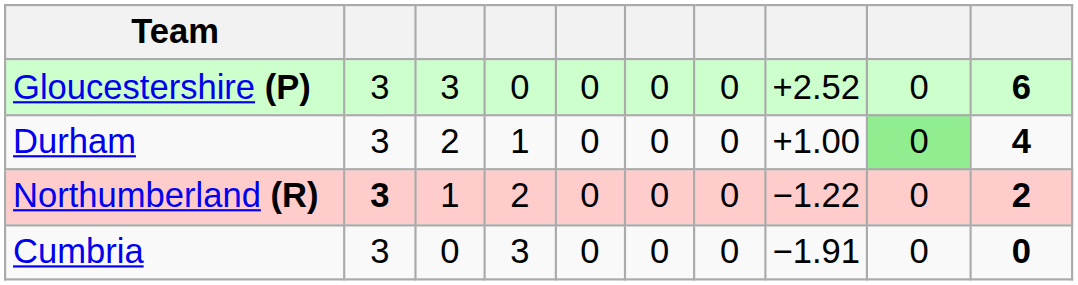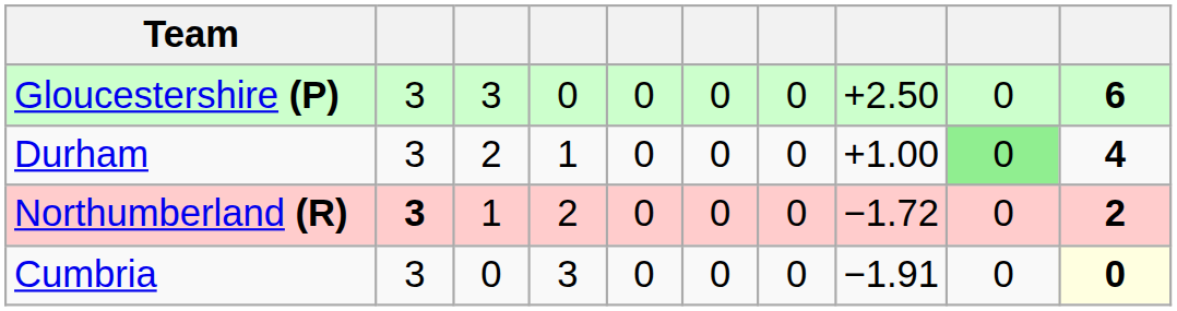Gloucestershire (P) | column 8: +2.52 -> +2.50
Northumberland (R) | column 8: −1.22 -> −1.72
Cumbria | column 10: no background -> lightyellow background
